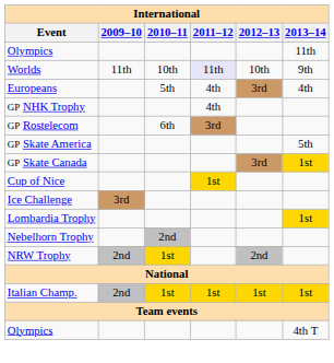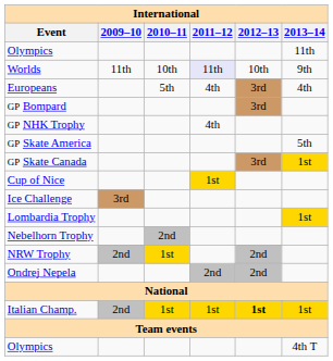+ row: GP Bompard | 3rd
- row: GP Rostelecom | 6th | 3rd
+ row: Ondrej Nepela | 2nd | 2nd
Italian Champ. | 2012–13: normal -> bold
